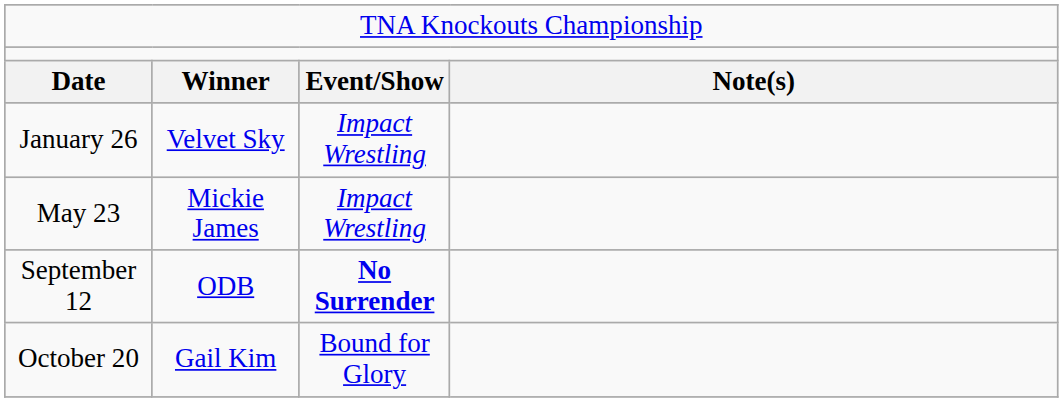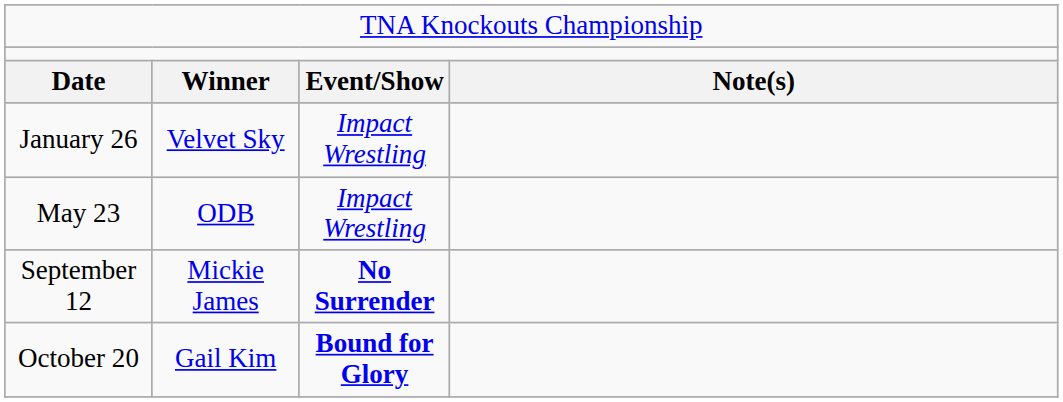May 23 | column 2: Mickie James -> ODB
September 12 | column 2: ODB -> Mickie James
October 20 | column 3: normal -> bold
